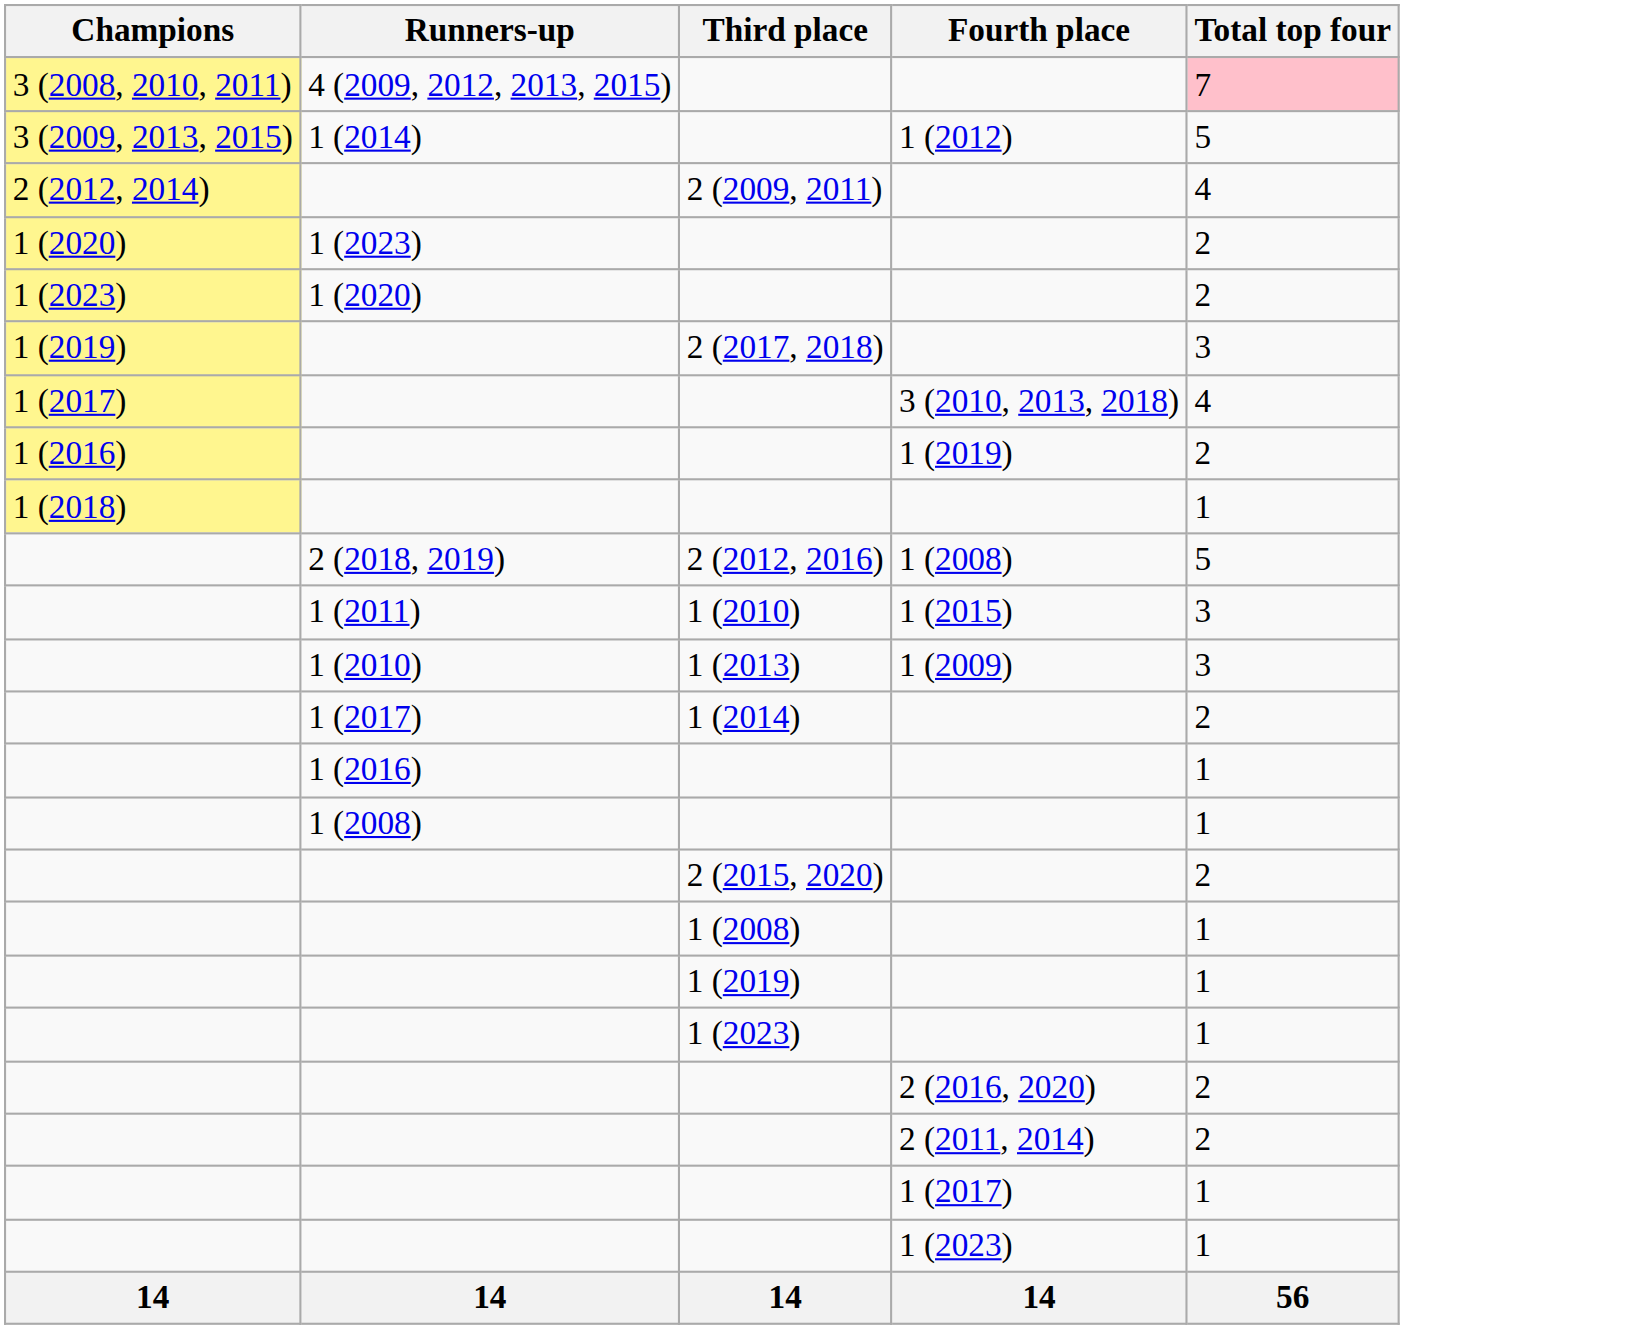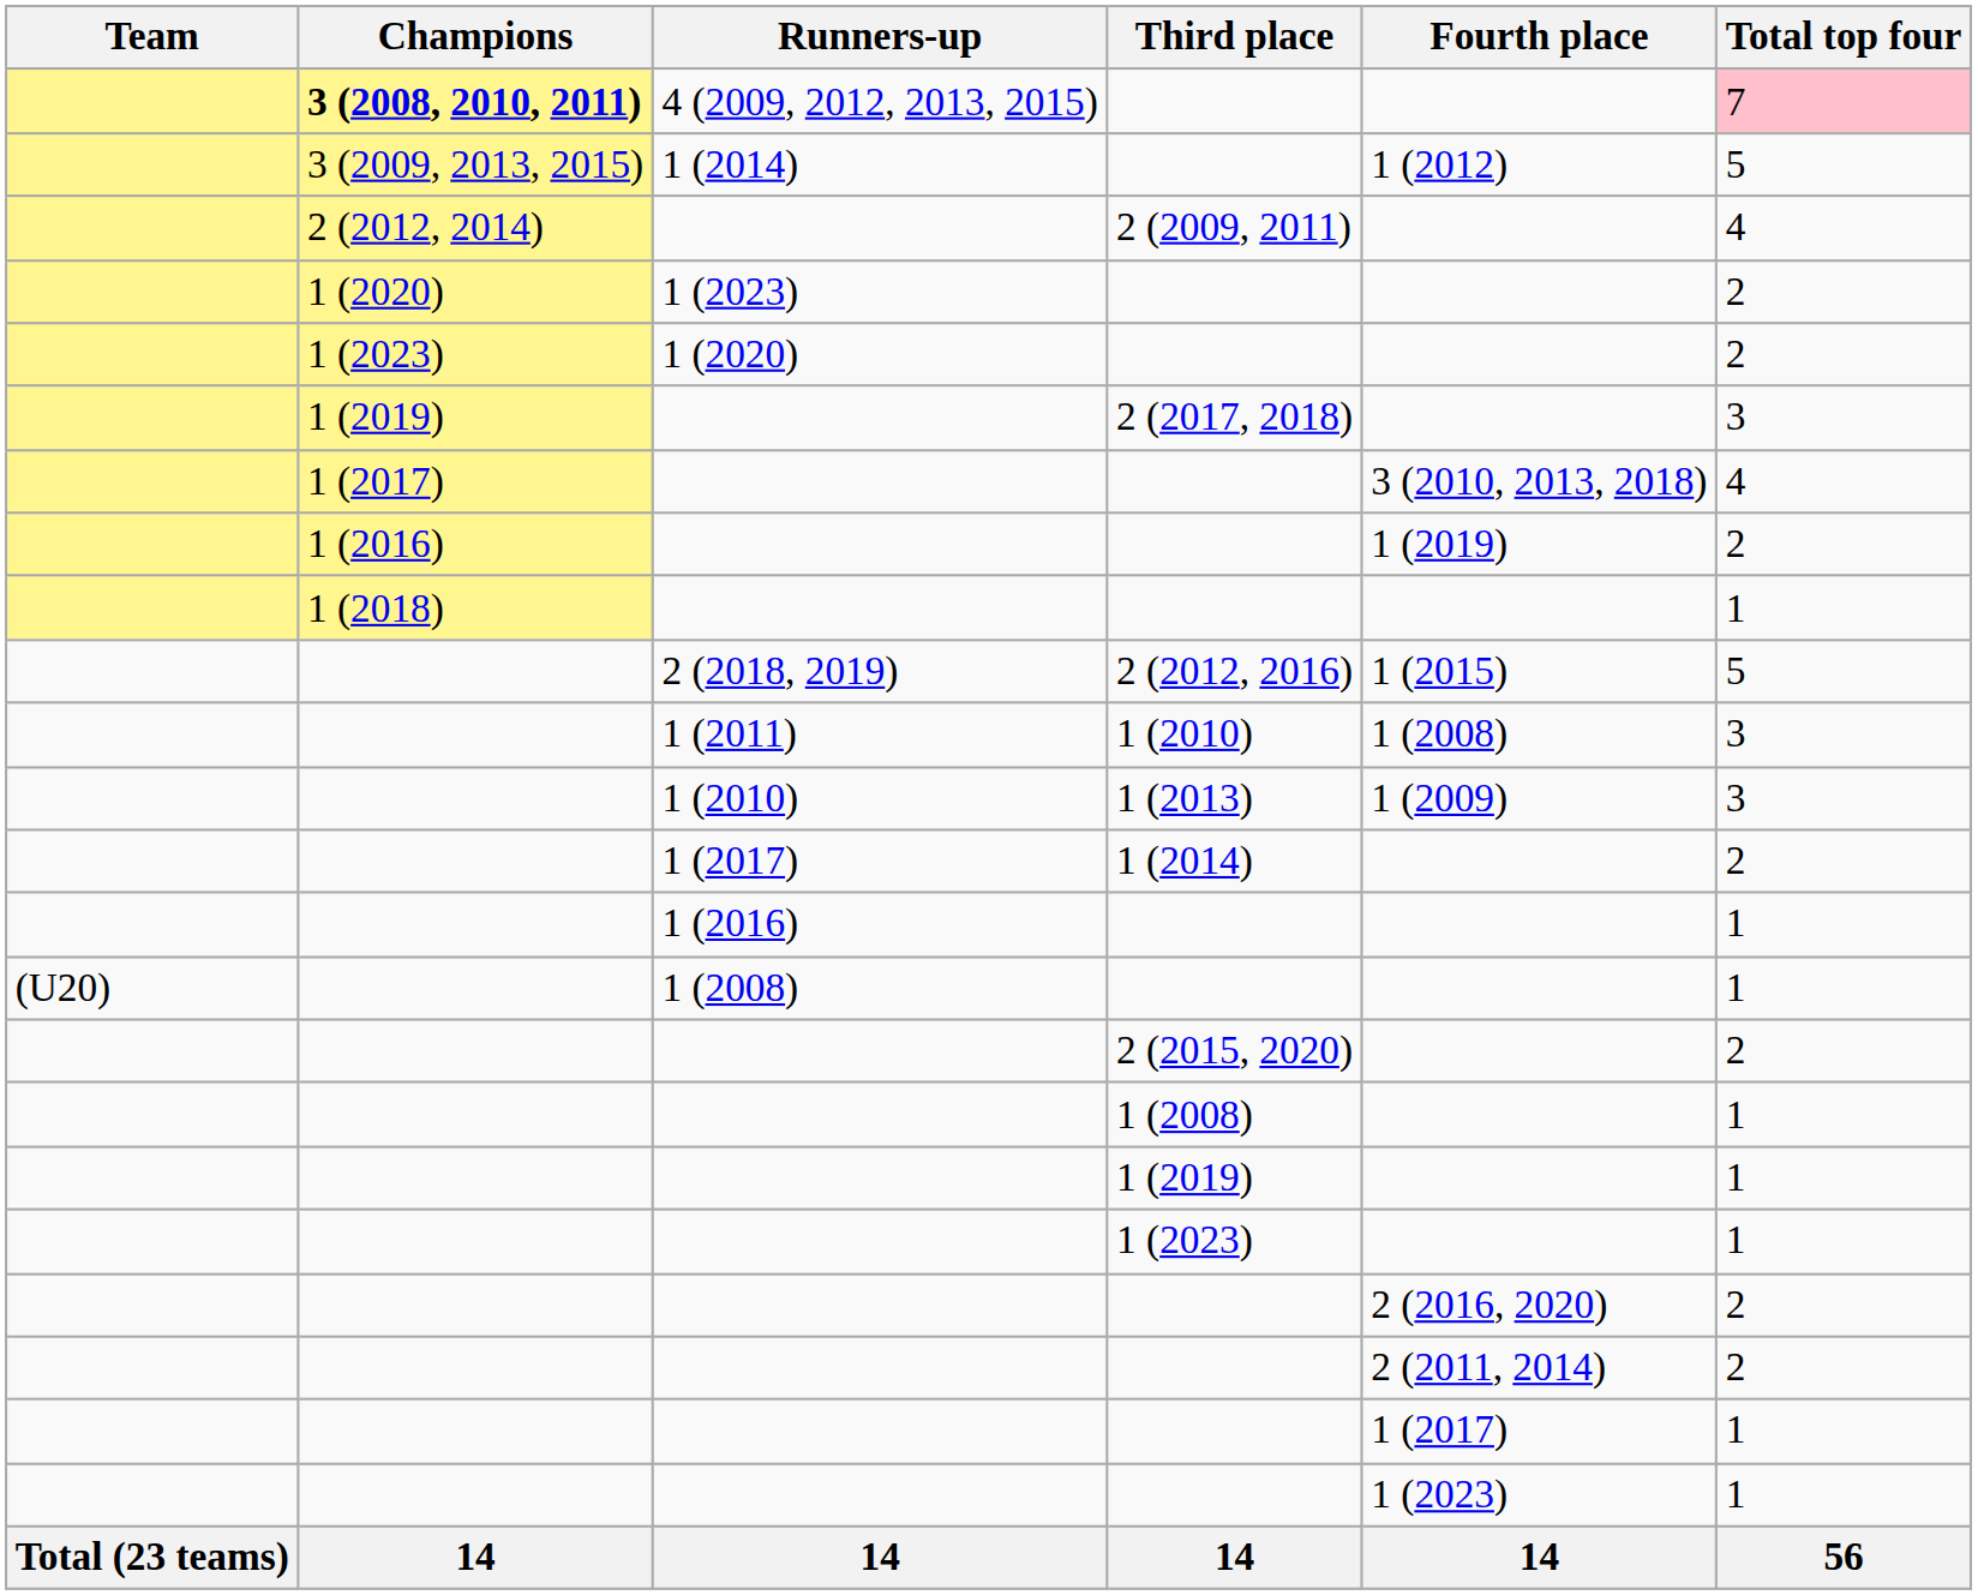+ column: Team | (U20) | Total (23 teams)
4 (2009, 2012, 2013, 2015) | Champions: normal -> bold
2 (2018, 2019) | Fourth place: 1 (2008) -> 1 (2015)
1 (2011) | Fourth place: 1 (2015) -> 1 (2008)
